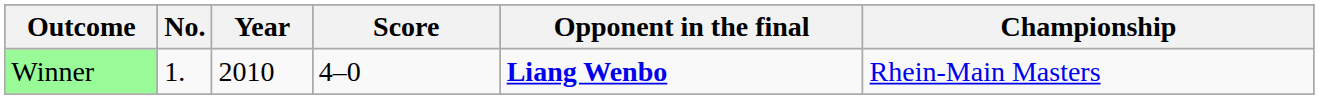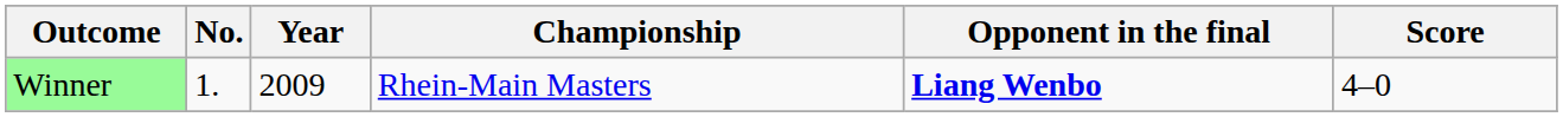columns swapped: Championship <-> Score
Winner | Year: 2010 -> 2009
